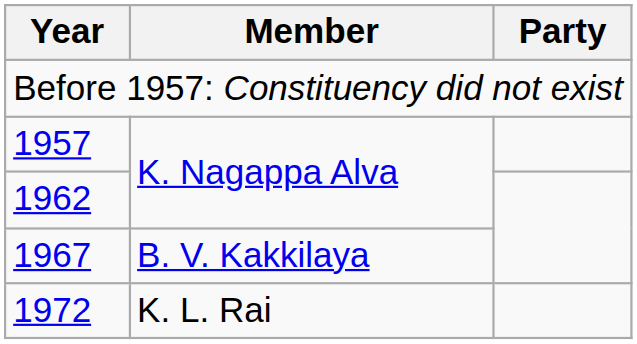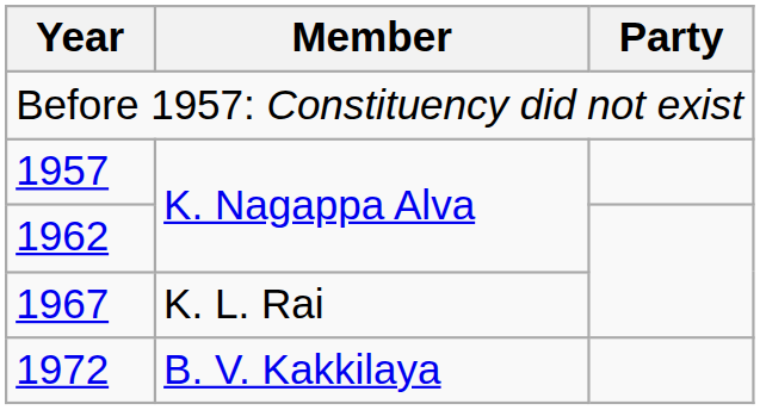1967 | Member: B. V. Kakkilaya -> K. L. Rai
1972 | Member: K. L. Rai -> B. V. Kakkilaya
